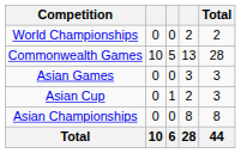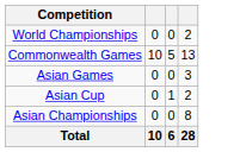- column: Total | 2 | 28 | 3 | 3 | 8 | 44
